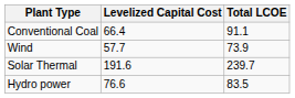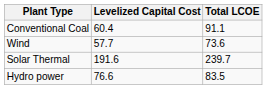Conventional Coal | Levelized Capital Cost: 66.4 -> 60.4
Wind | Total LCOE: 73.9 -> 73.6
